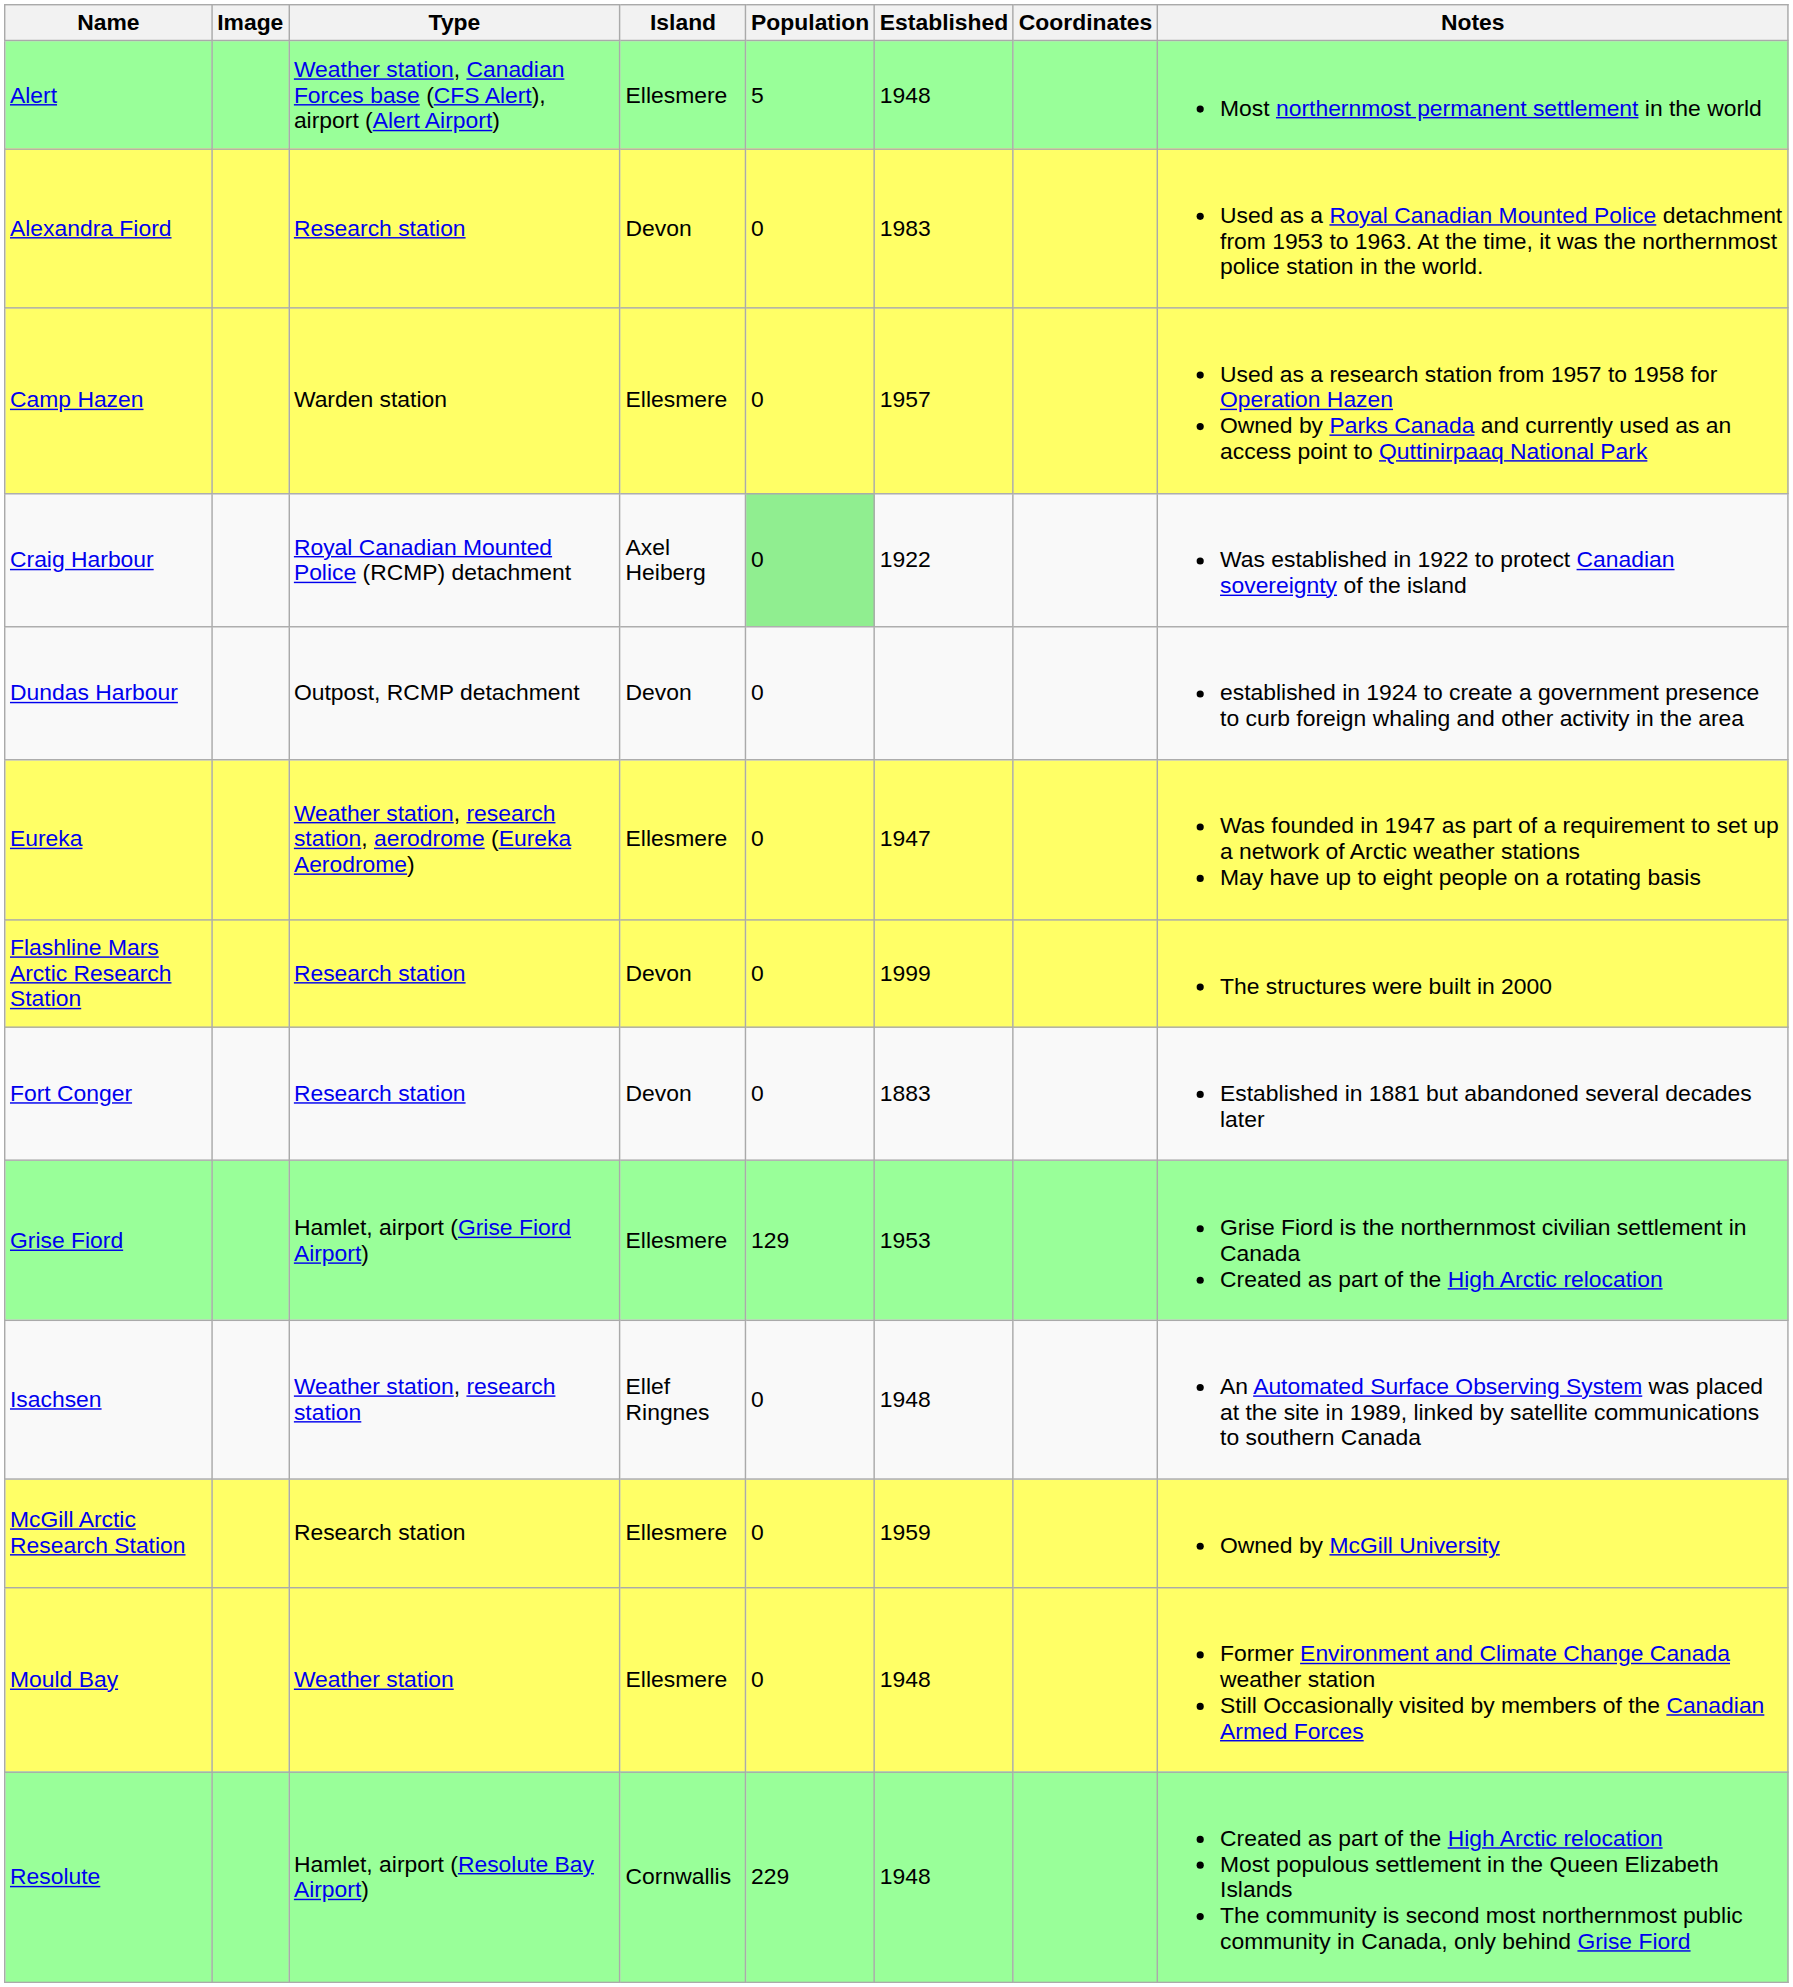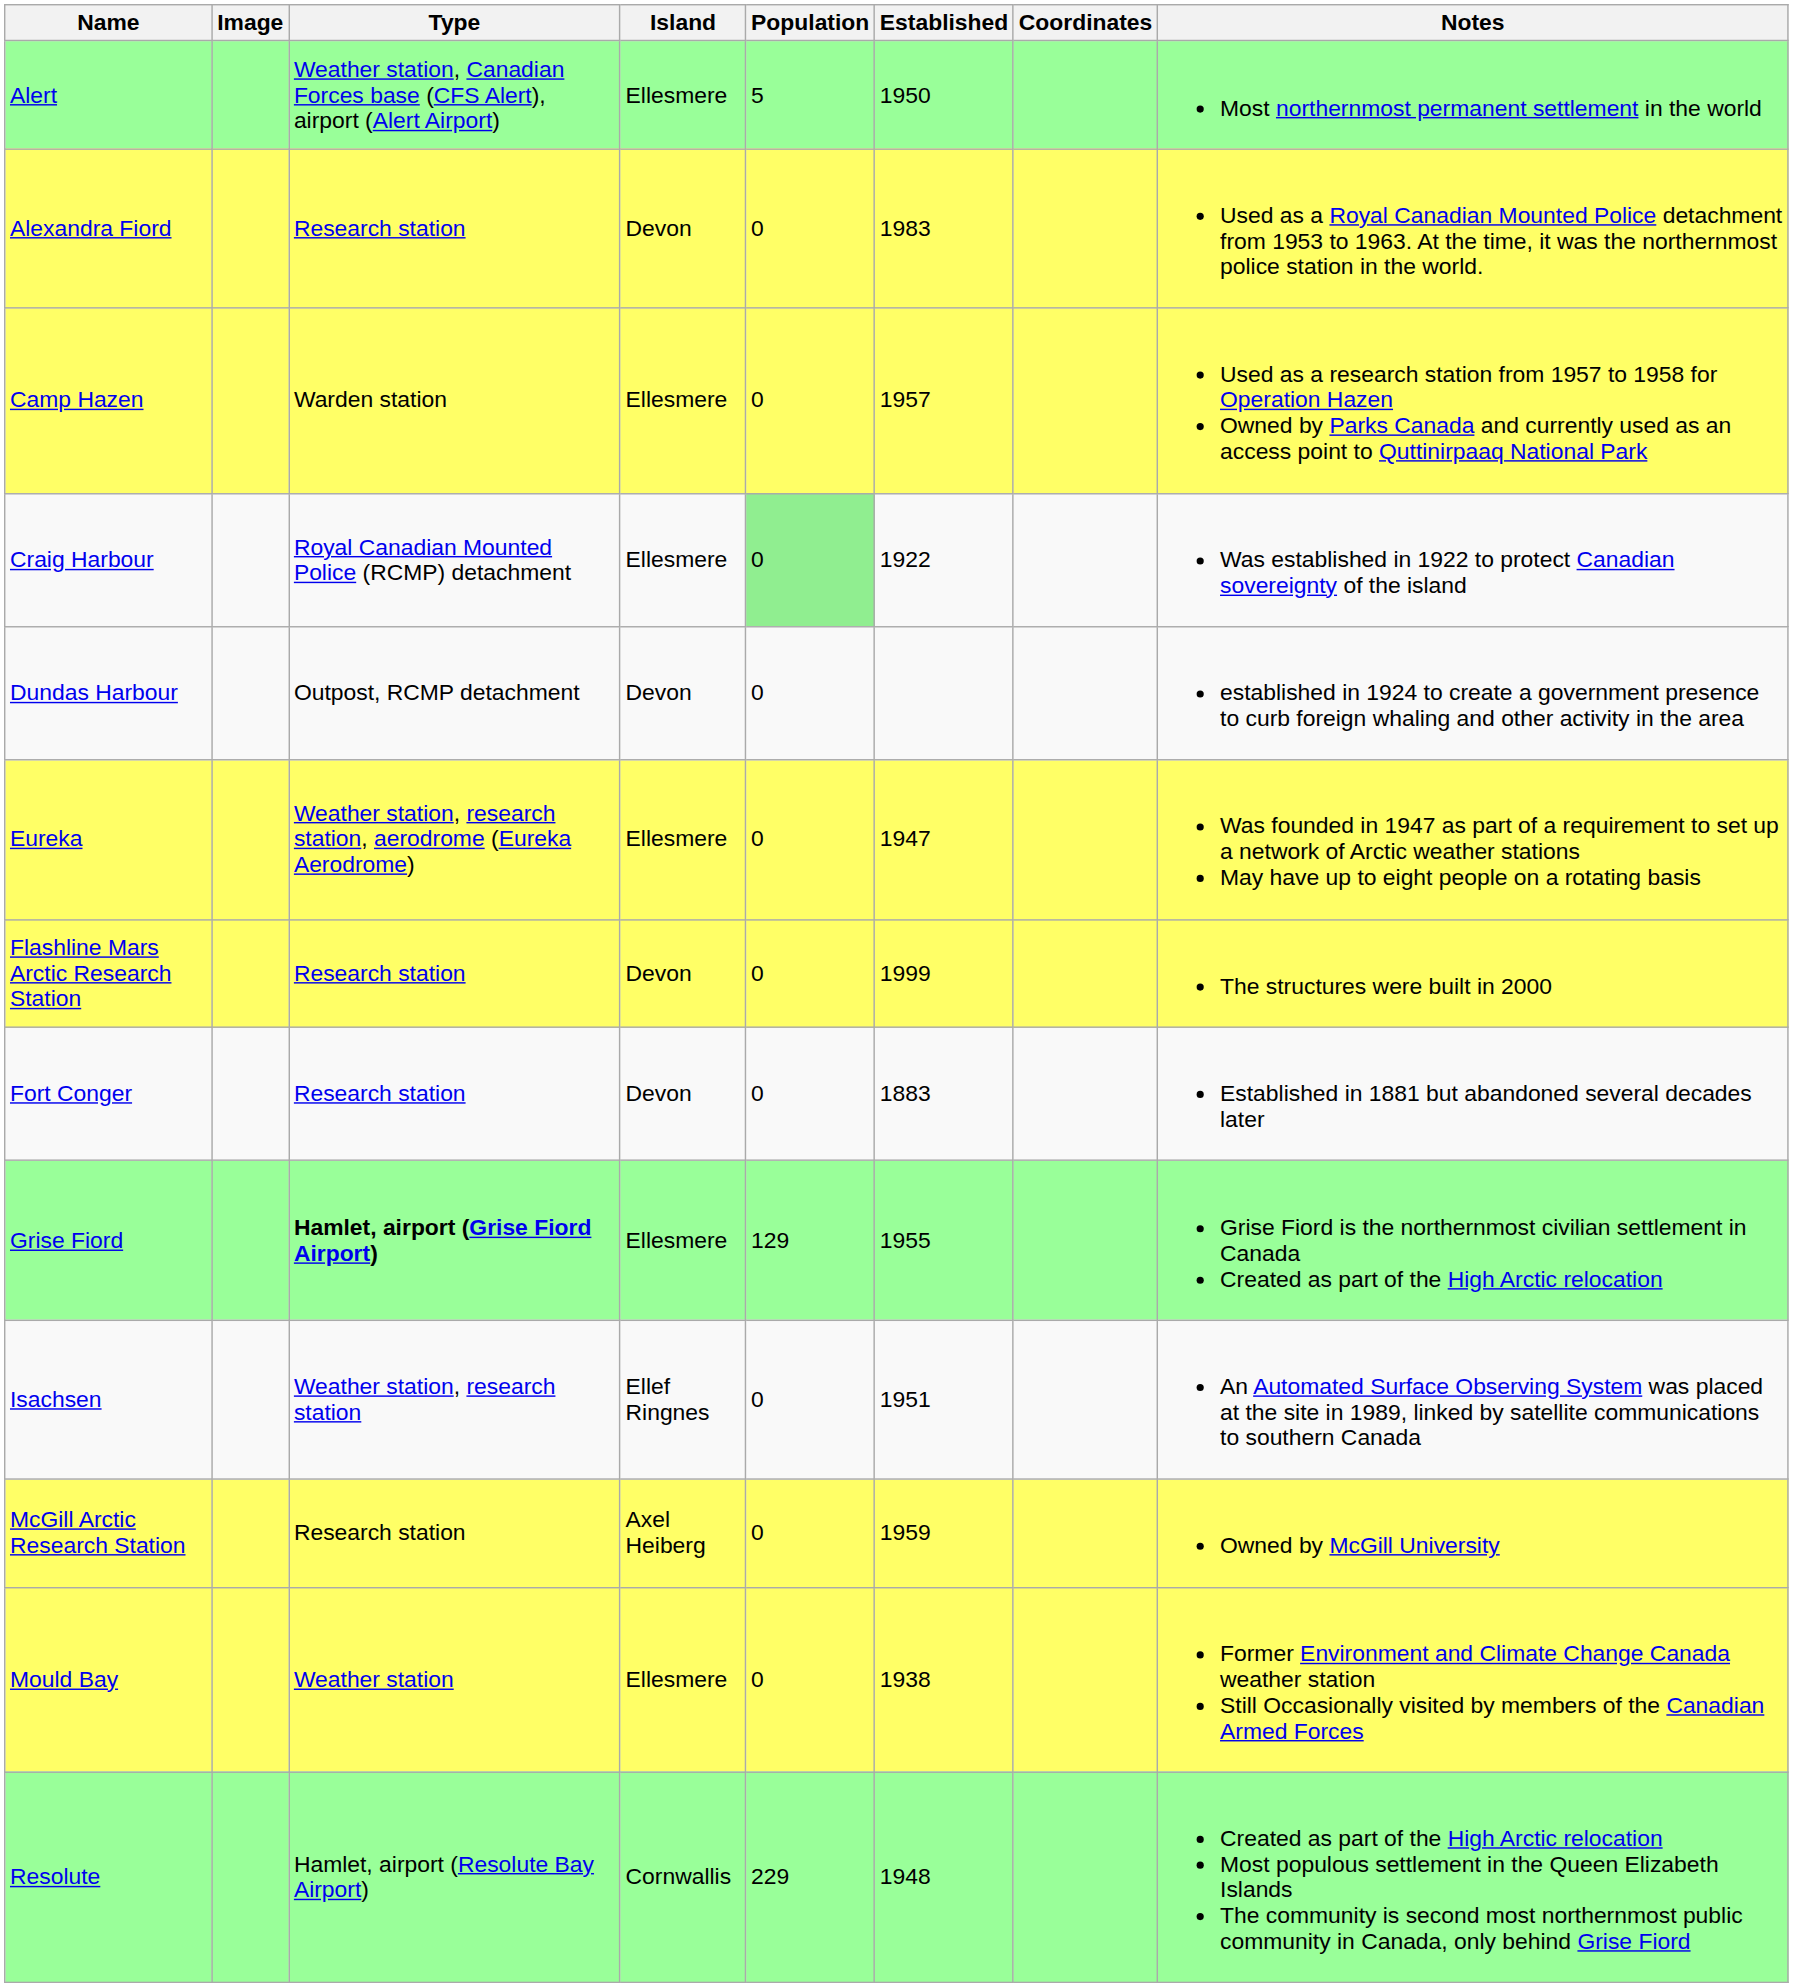Alert | Established: 1948 -> 1950
Craig Harbour | Island: Axel Heiberg -> Ellesmere
Grise Fiord | Type: normal -> bold
Grise Fiord | Established: 1953 -> 1955
Isachsen | Established: 1948 -> 1951
McGill Arctic Research Station | Island: Ellesmere -> Axel Heiberg
Mould Bay | Established: 1948 -> 1938
